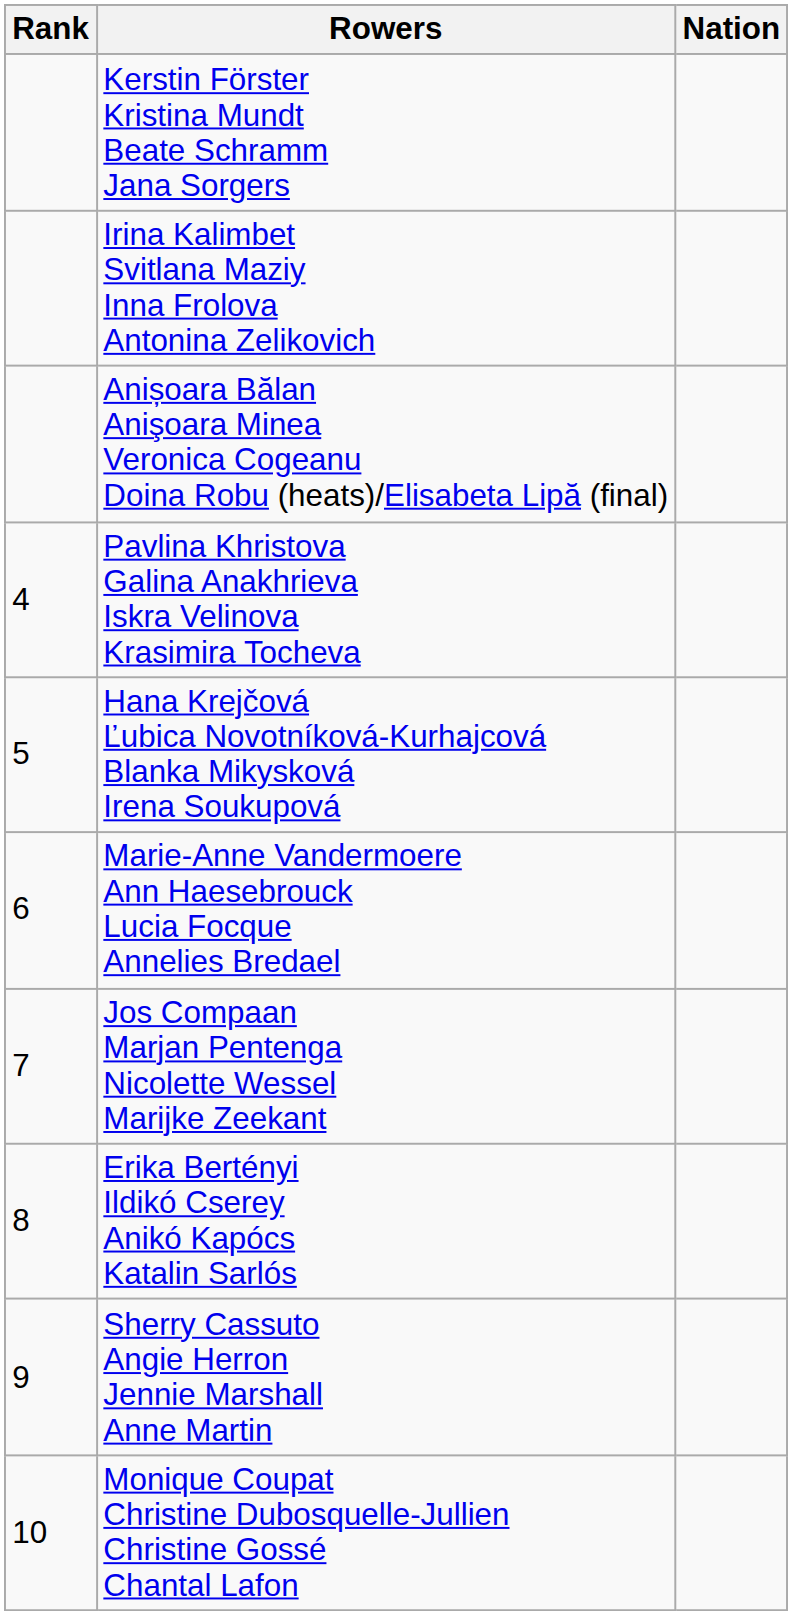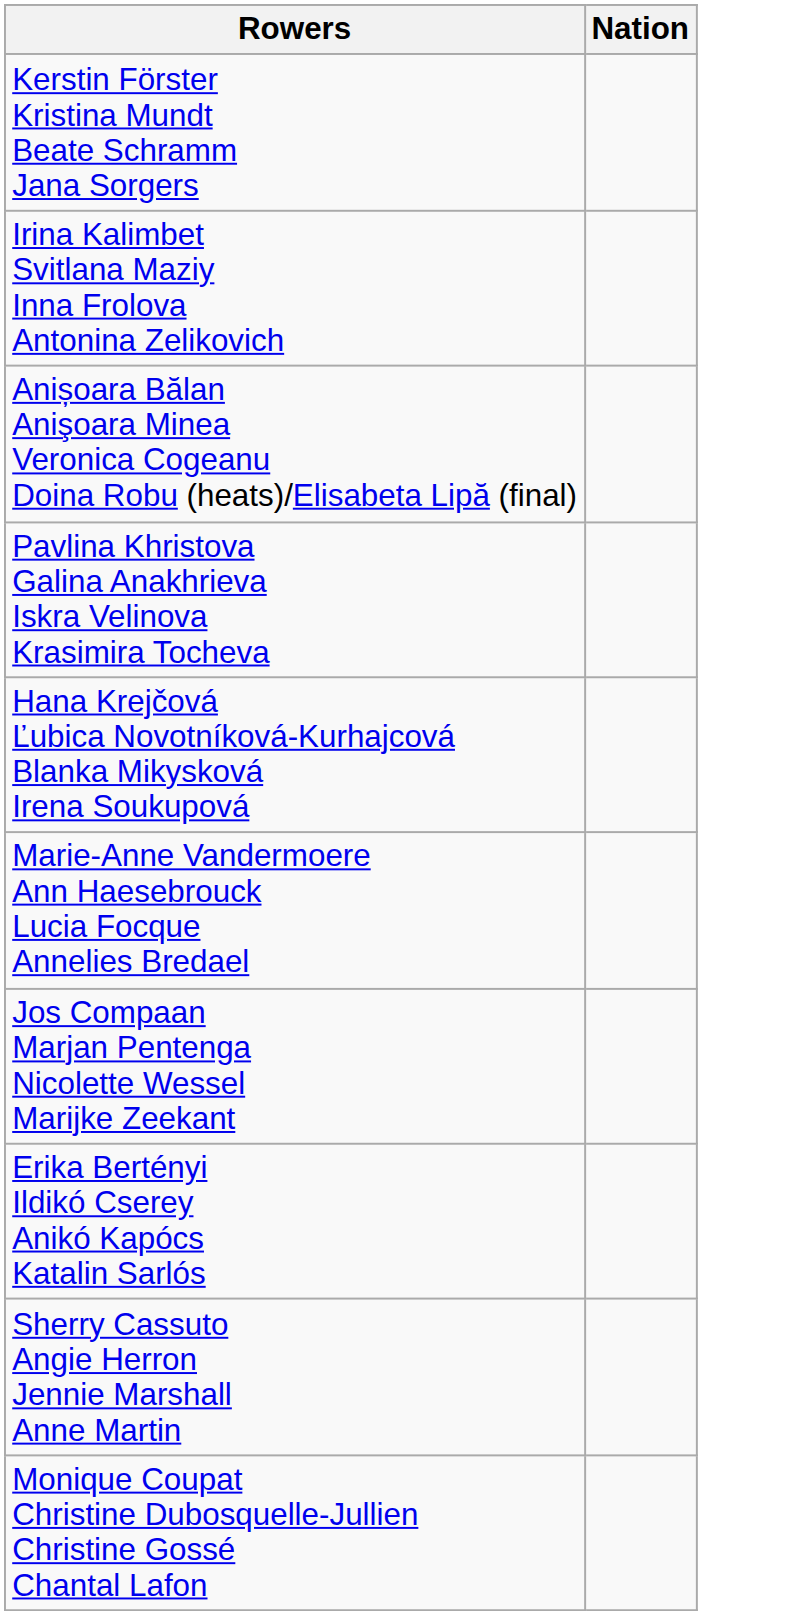- column: Rank | 4 | 5 | 6 | 7 | 8 | 9 | 10
